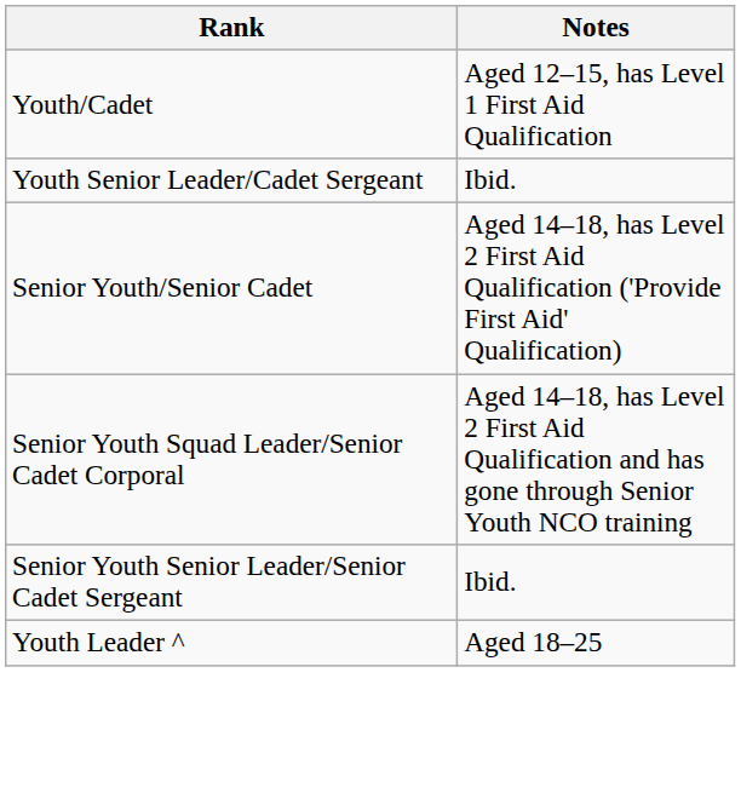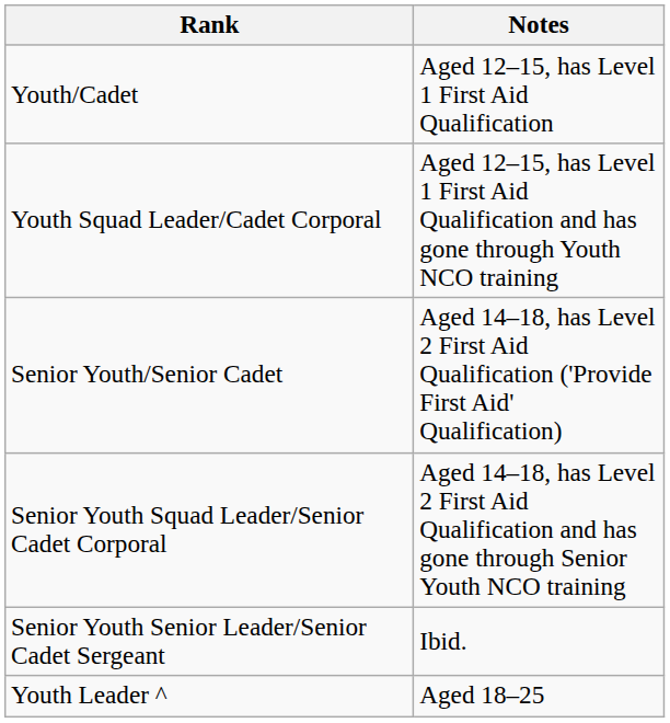+ row: Youth Squad Leader/Cadet Corporal | Aged 12–15, has Level 1 First Aid Qualification and has gone through Youth NCO training
- row: Youth Senior Leader/Cadet Sergeant | Ibid.
